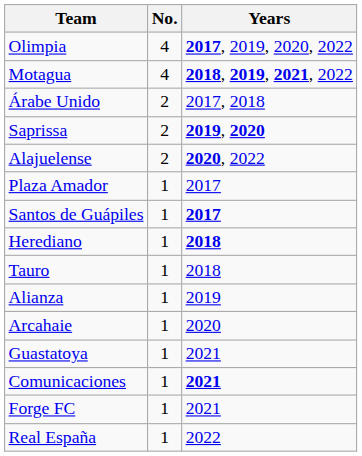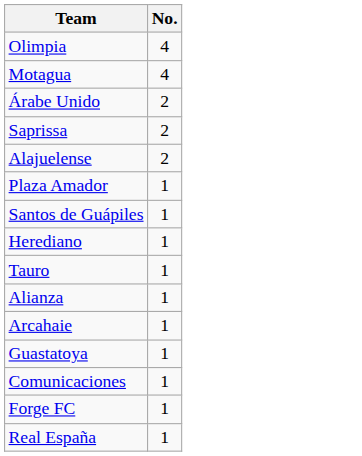- column: Years | 2017, 2019, 2020, 2022 | 2018, 2019, 2021, 2022 | 2017, 2018 | 2019, 2020 | 2020, 2022 | 2017 | 2017 | 2018 | 2018 | 2019 | 2020 | 2021 | 2021 | 2021 | 2022
